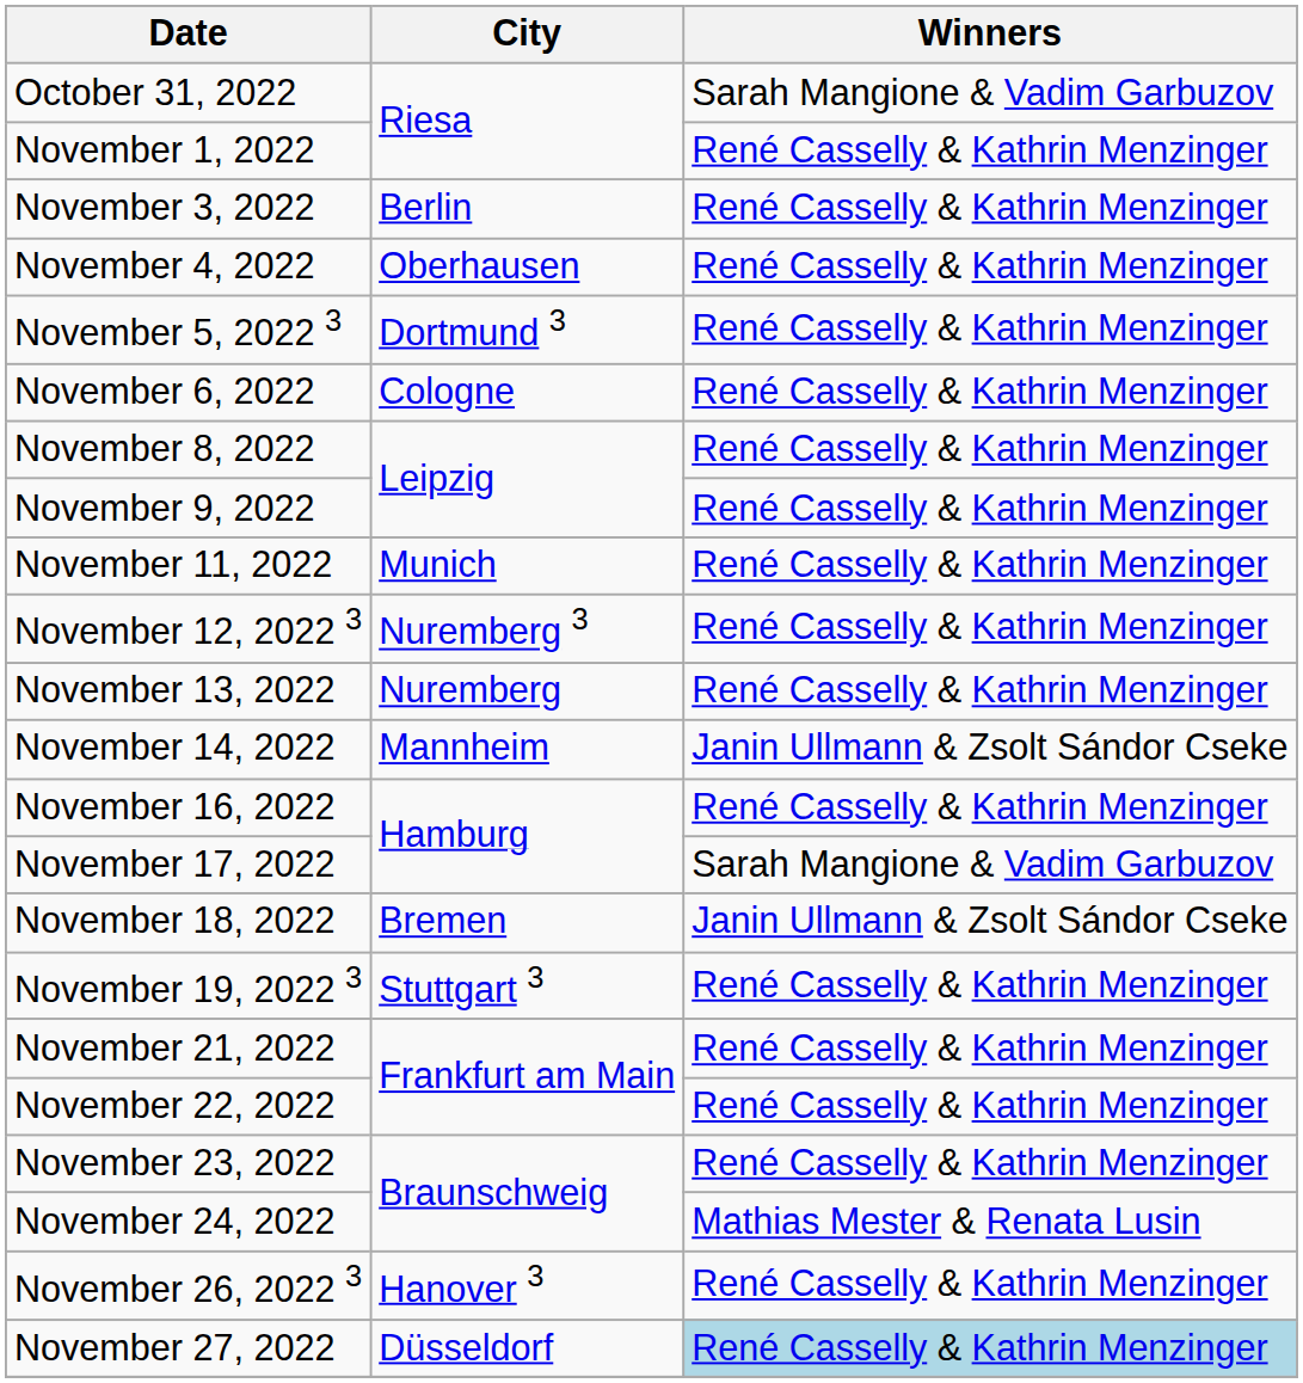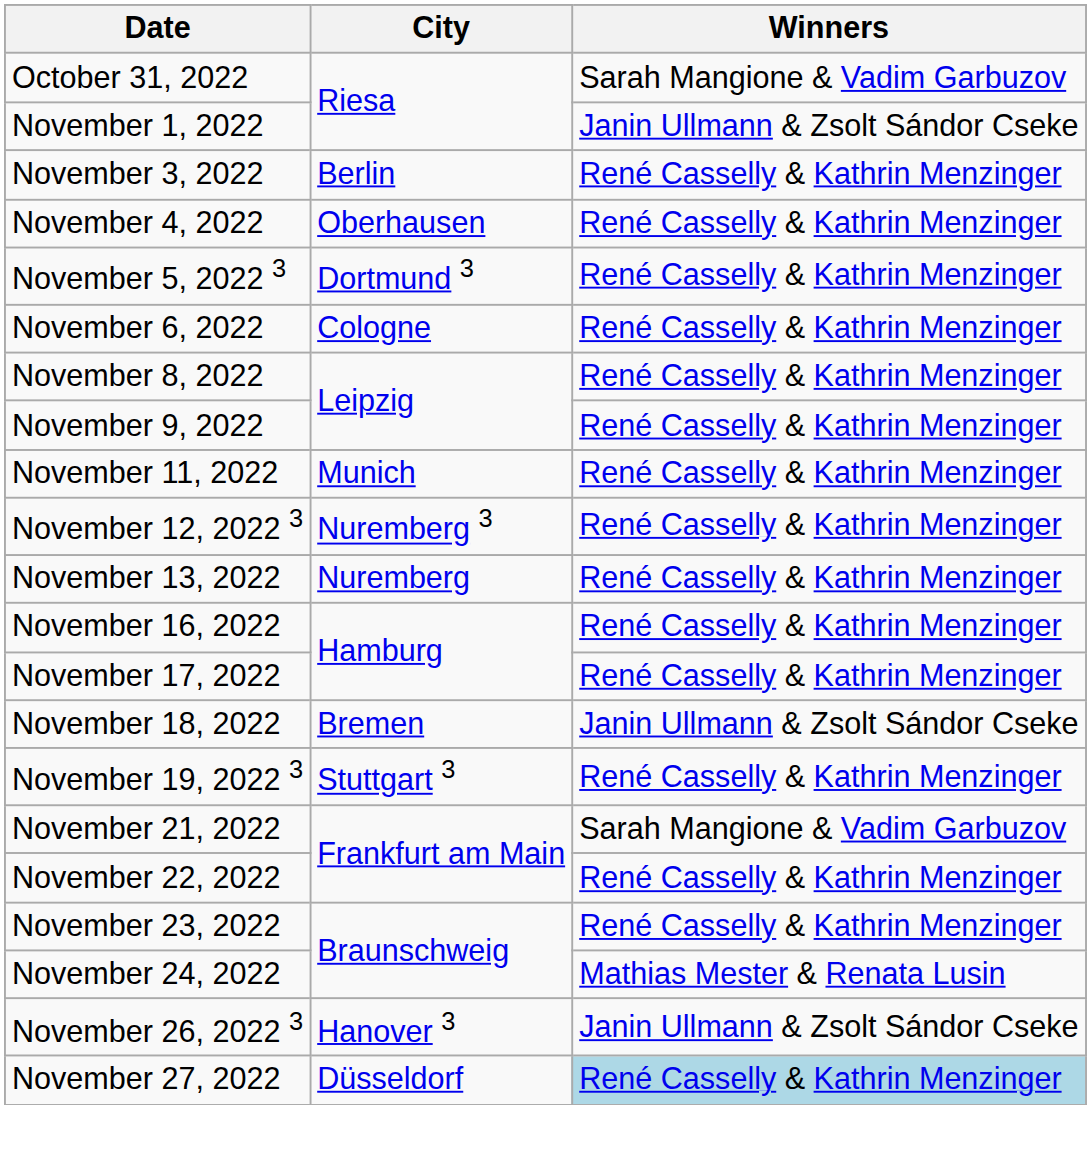November 1, 2022 | Winners: René Casselly & Kathrin Menzinger -> Janin Ullmann & Zsolt Sándor Cseke
- row: November 14, 2022 | Mannheim | Janin Ullmann & Zsolt Sándor Cseke
November 17, 2022 | Winners: Sarah Mangione & Vadim Garbuzov -> René Casselly & Kathrin Menzinger
November 21, 2022 | Winners: René Casselly & Kathrin Menzinger -> Sarah Mangione & Vadim Garbuzov
November 26, 2022 3 | Winners: René Casselly & Kathrin Menzinger -> Janin Ullmann & Zsolt Sándor Cseke
